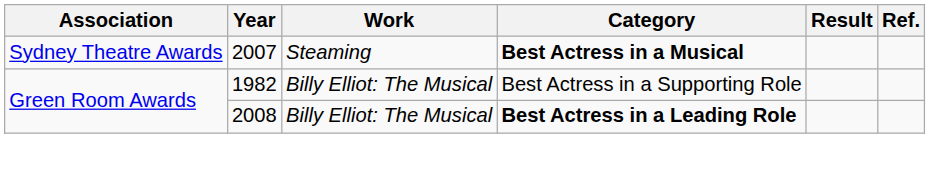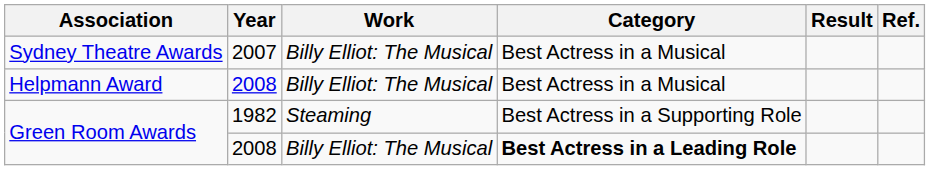Sydney Theatre Awards | Work: Steaming -> Billy Elliot: The Musical
Sydney Theatre Awards | Category: bold -> normal
+ row: Helpmann Award | 2008 | Billy Elliot: The Musical | Best Actress in a Musical
Green Room Awards / 1982 | Work: Billy Elliot: The Musical -> Steaming
